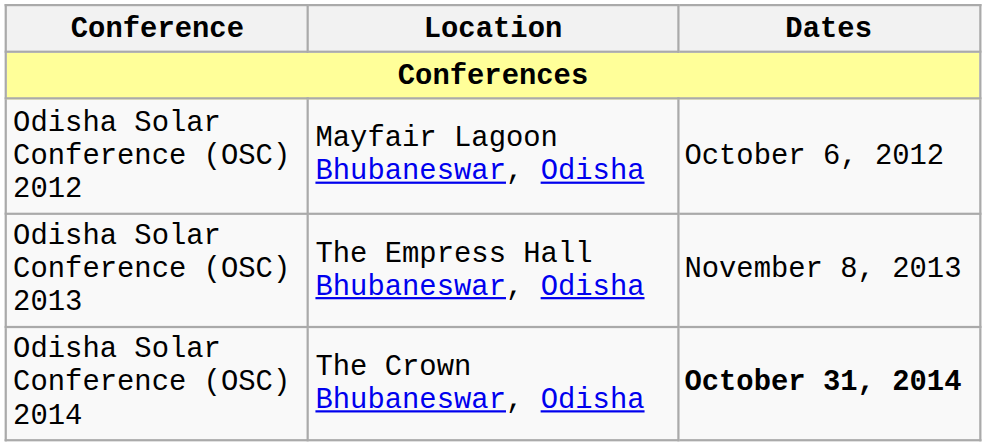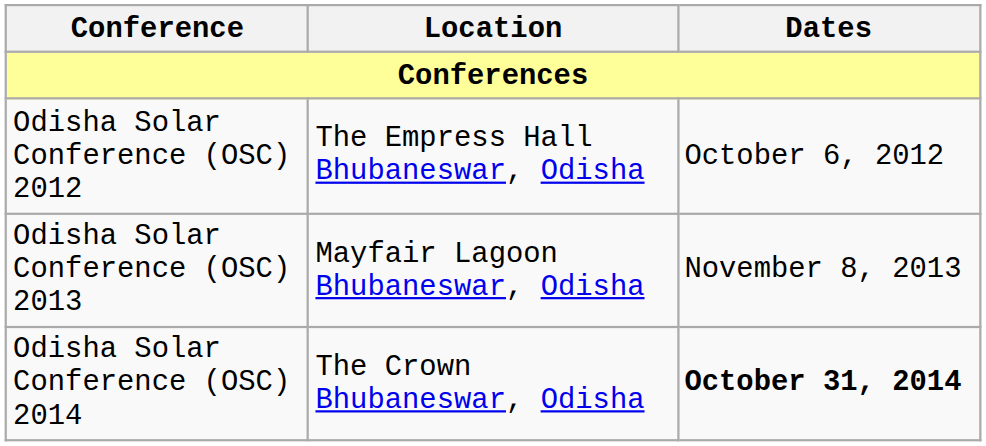Odisha Solar Conference (OSC) 2012 | Location: Mayfair Lagoon Bhubaneswar, Odisha -> The Empress Hall Bhubaneswar, Odisha
Odisha Solar Conference (OSC) 2013 | Location: The Empress Hall Bhubaneswar, Odisha -> Mayfair Lagoon Bhubaneswar, Odisha
